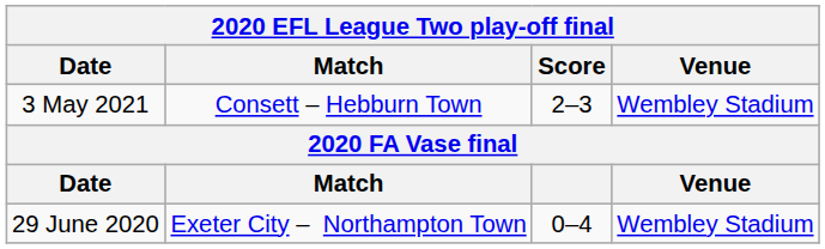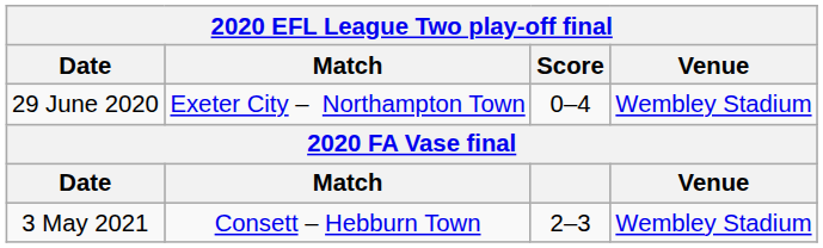rows swapped: 29 June 2020 <-> 3 May 2021
